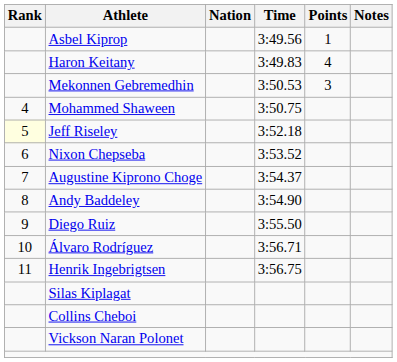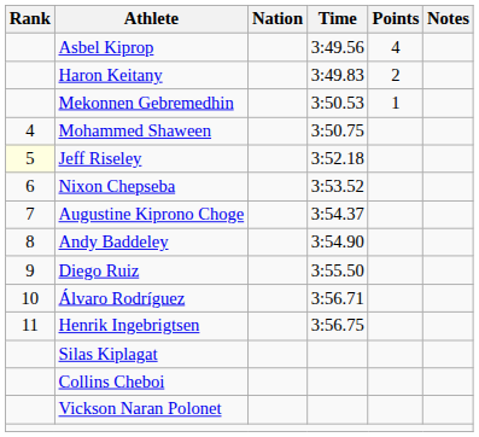Asbel Kiprop | Points: 1 -> 4
Haron Keitany | Points: 4 -> 2
Mekonnen Gebremedhin | Points: 3 -> 1
